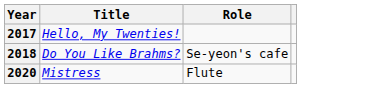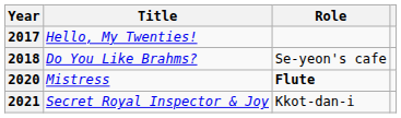2020 | Role: normal -> bold
+ row: 2021 | Secret Royal Inspector & Joy | Kkot-dan-i
